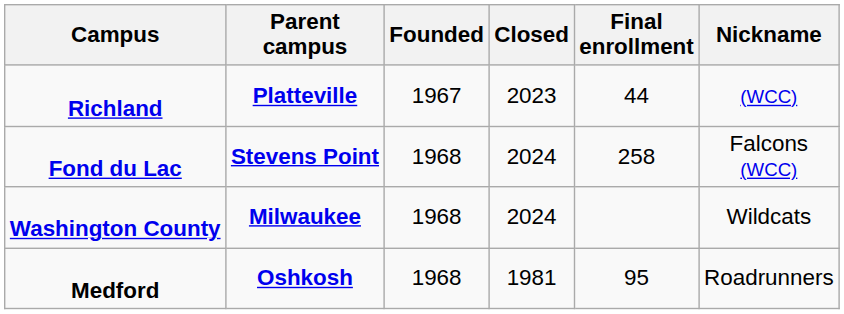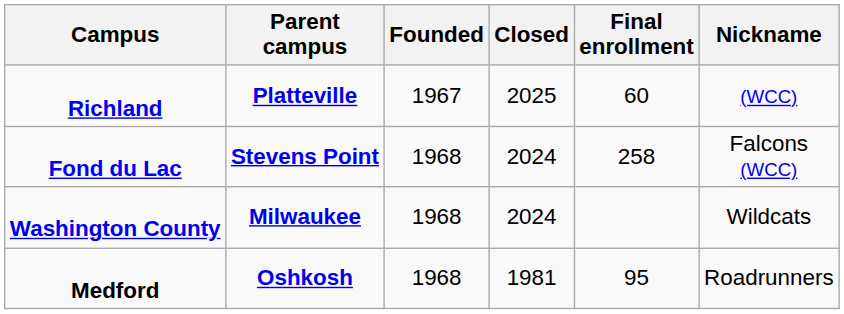Richland | Closed: 2023 -> 2025
Richland | Final enrollment: 44 -> 60
